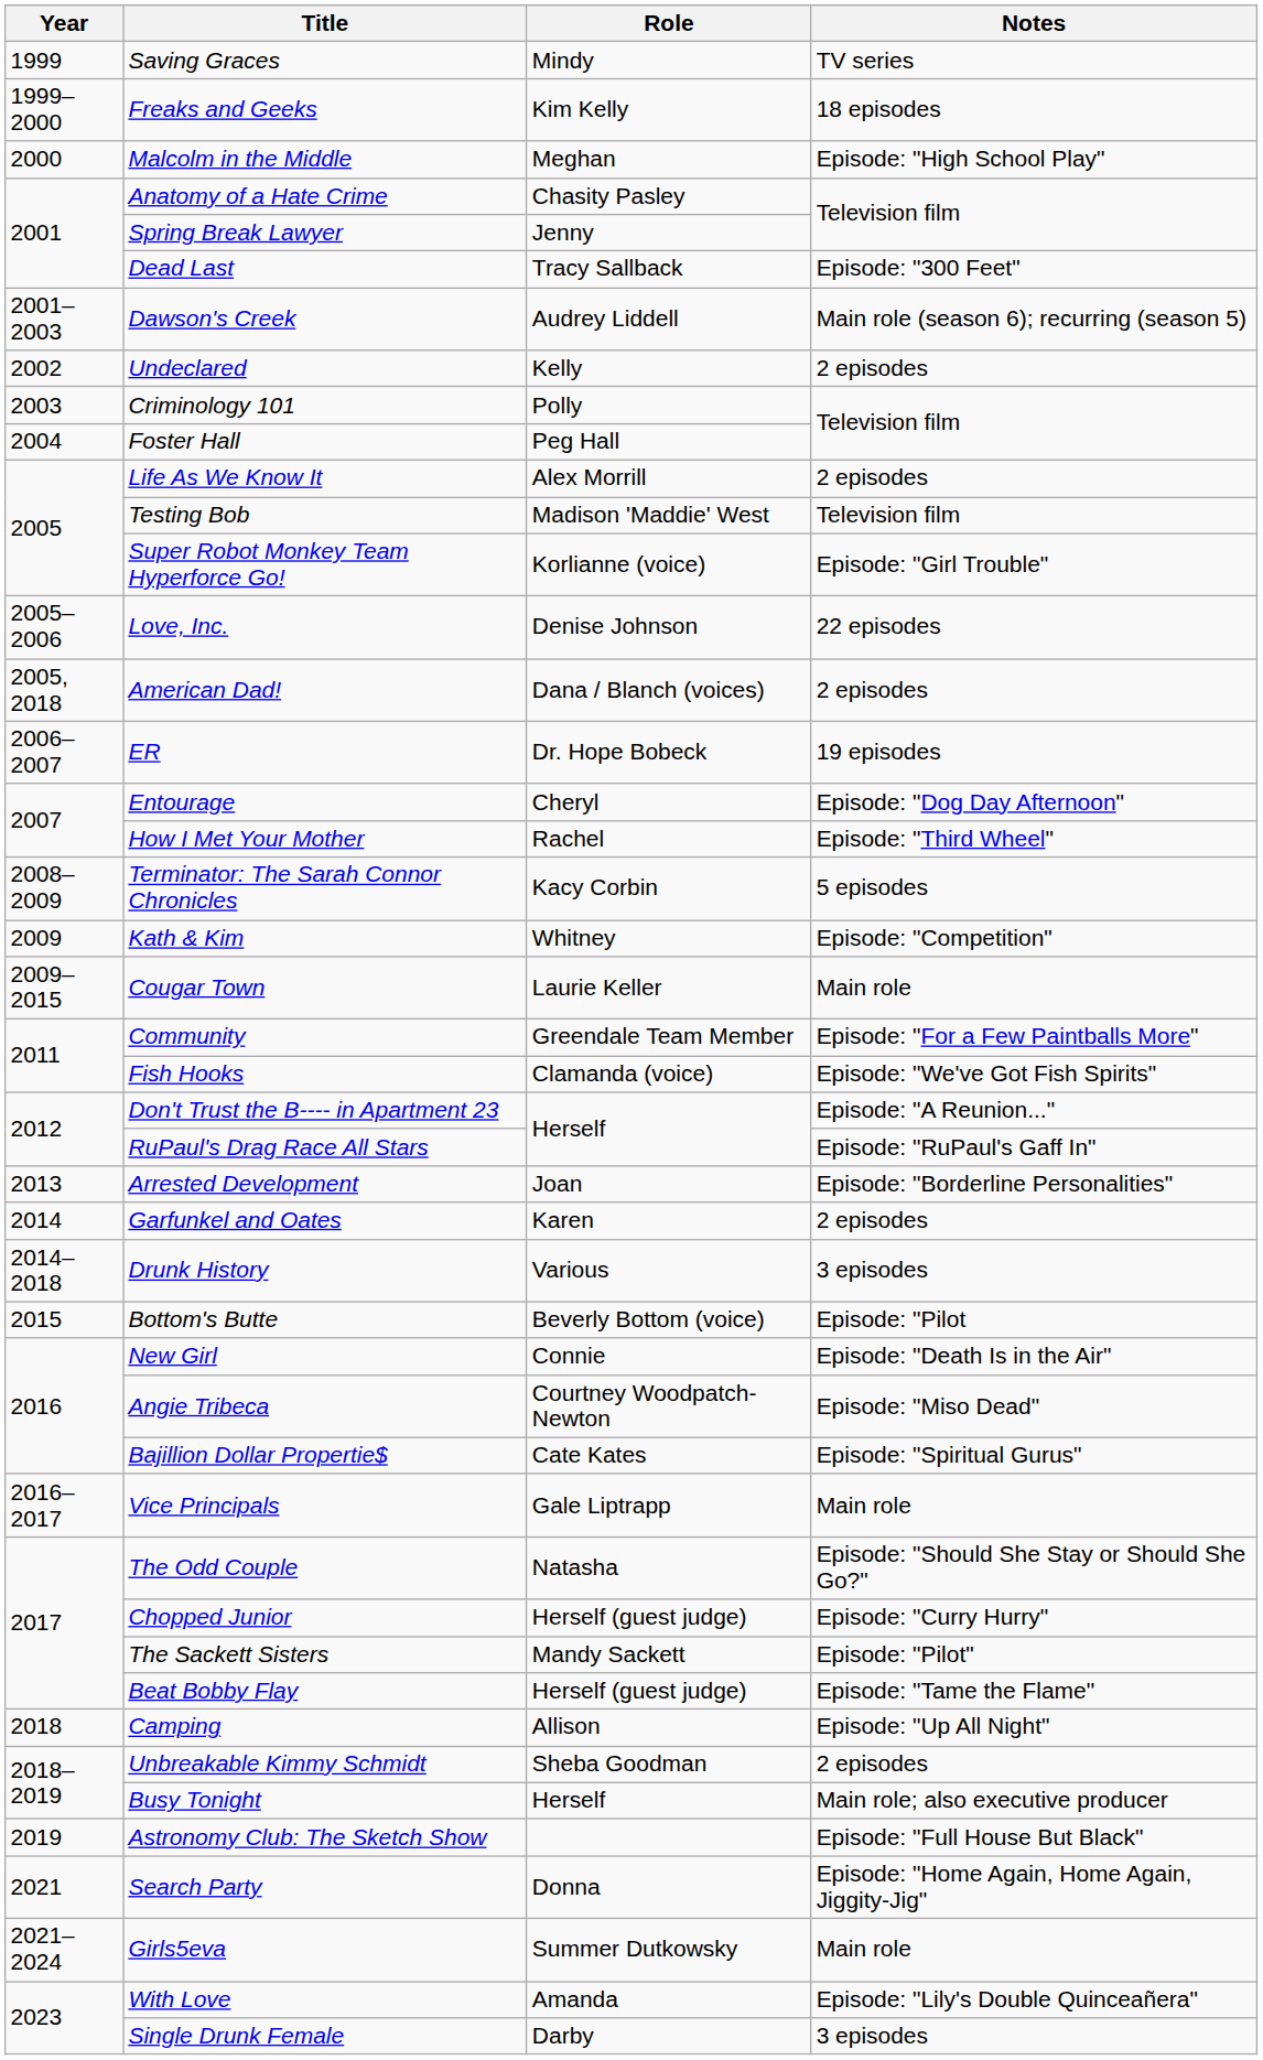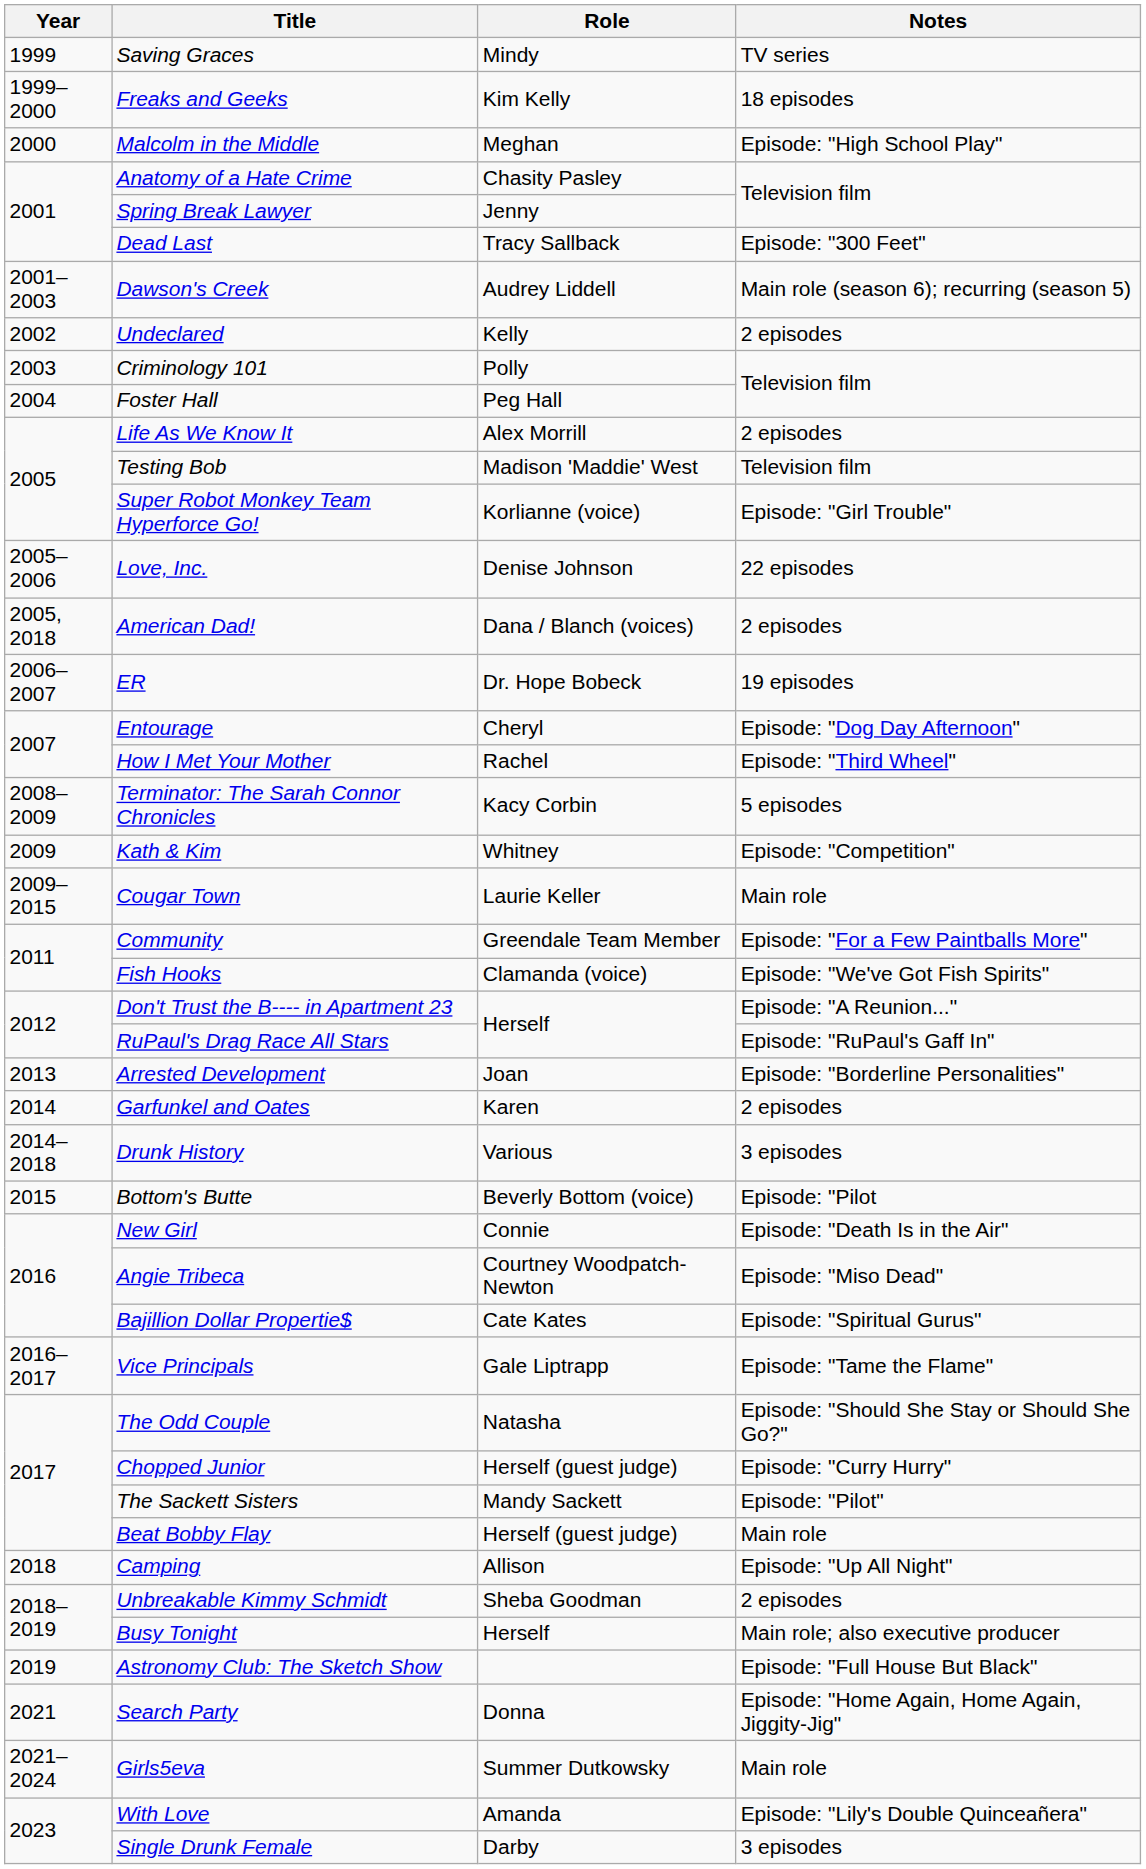Vice Principals | Notes: Main role -> Episode: "Tame the Flame"
Beat Bobby Flay | Notes: Episode: "Tame the Flame" -> Main role
